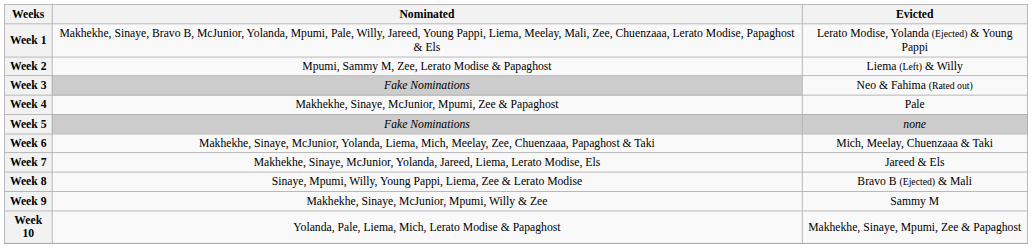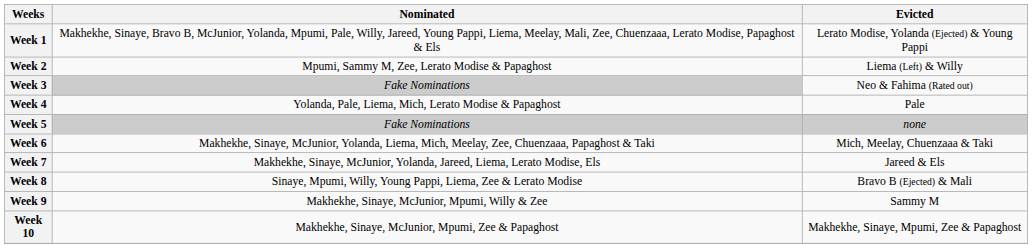Week 4 | Nominated: Makhekhe, Sinaye, McJunior, Mpumi, Zee & Papaghost -> Yolanda, Pale, Liema, Mich, Lerato Modise & Papaghost
Week 10 | Nominated: Yolanda, Pale, Liema, Mich, Lerato Modise & Papaghost -> Makhekhe, Sinaye, McJunior, Mpumi, Zee & Papaghost
